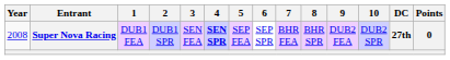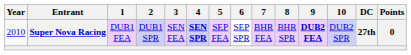Super Nova Racing | Year: 2008 -> 2010
Super Nova Racing | 9: normal -> bold
